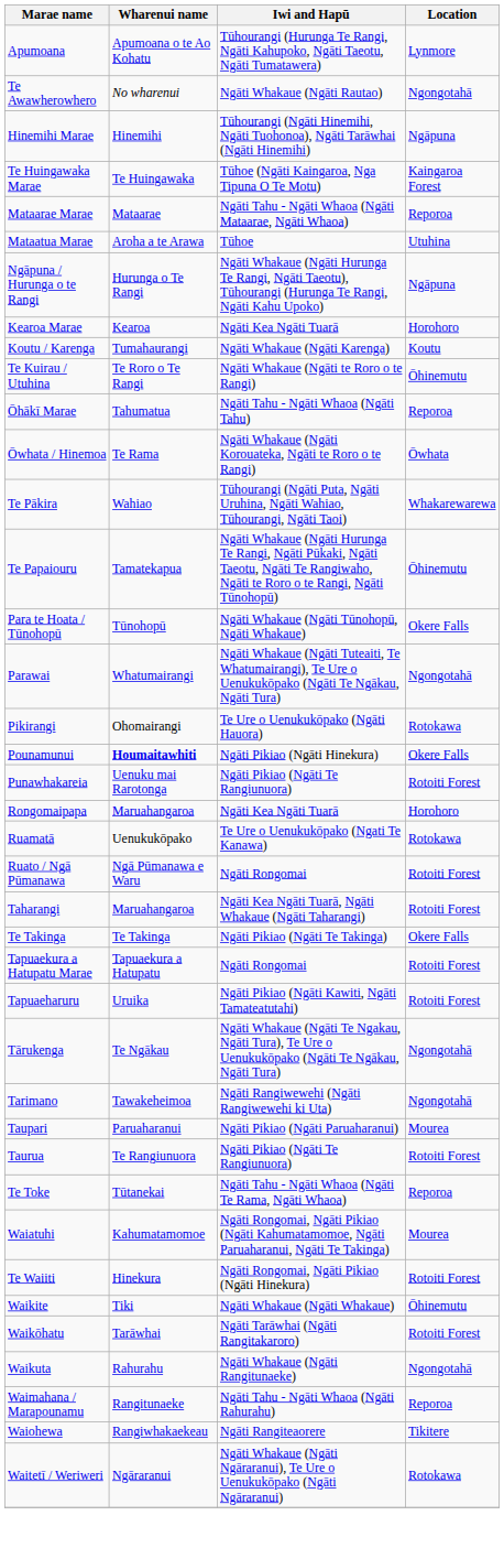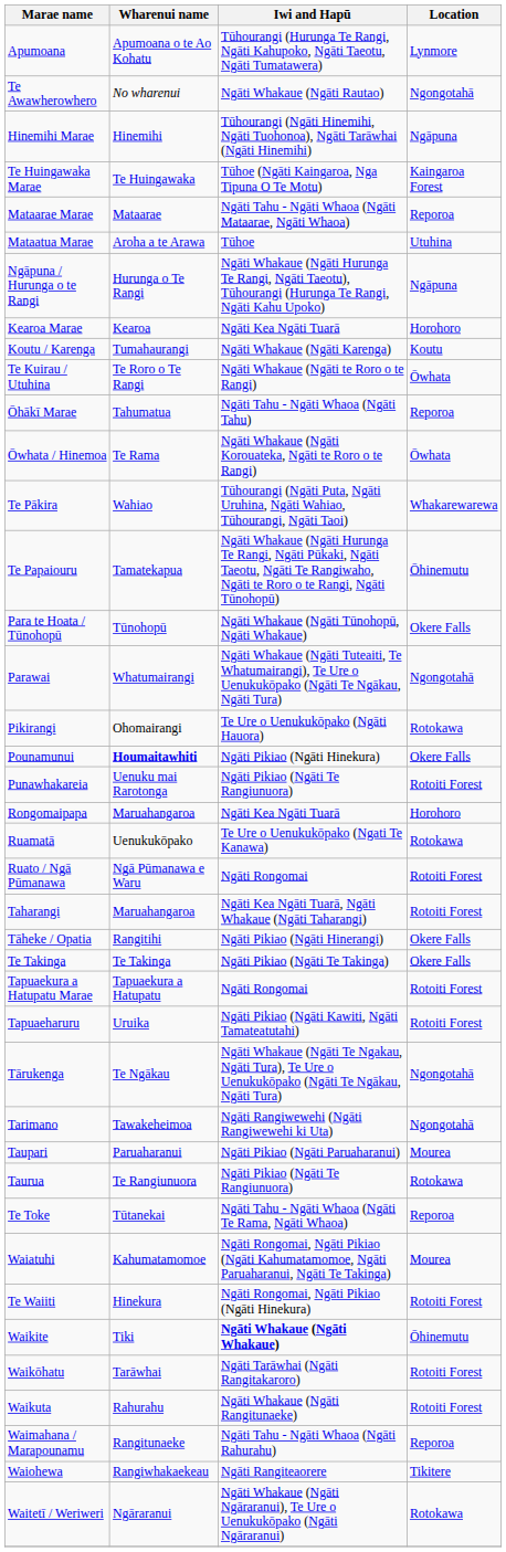Te Kuirau / Utuhina | Location: Ōhinemutu -> Ōwhata
+ row: Tāheke / Opatia | Rangitihi | Ngāti Pikiao (Ngāti Hinerangi) | Okere Falls
Taurua | Location: Rotoiti Forest -> Rotokawa
Waikite | Iwi and Hapū: normal -> bold
Waikuta | Location: Ngongotahā -> Rotoiti Forest
